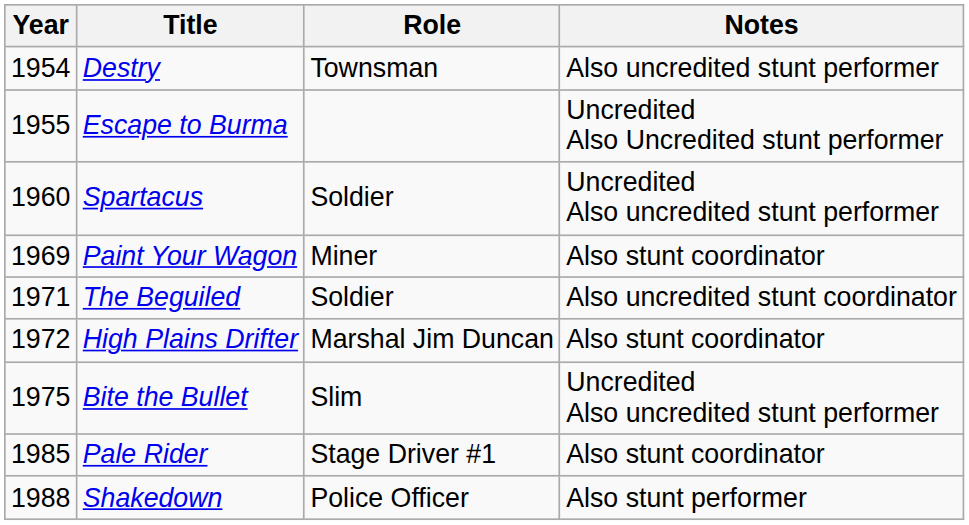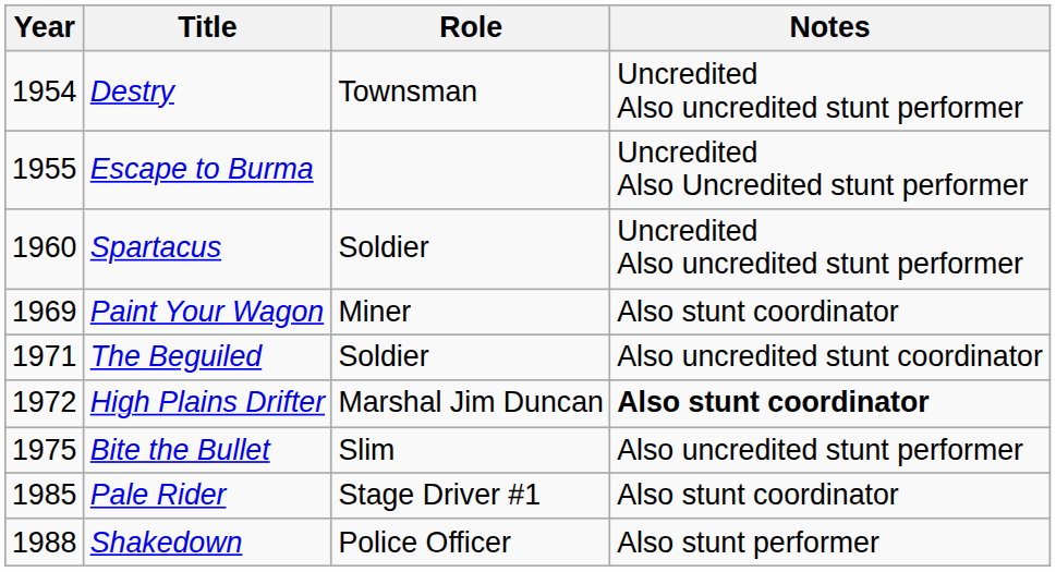Destry | Notes: Also uncredited stunt performer -> Uncredited Also uncredited stunt performer
High Plains Drifter | Notes: normal -> bold
Bite the Bullet | Notes: Uncredited Also uncredited stunt performer -> Also uncredited stunt performer
